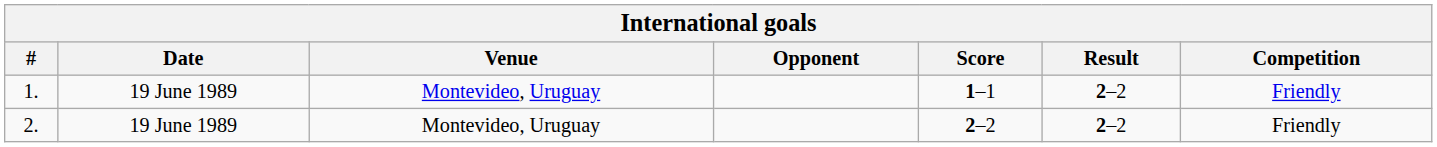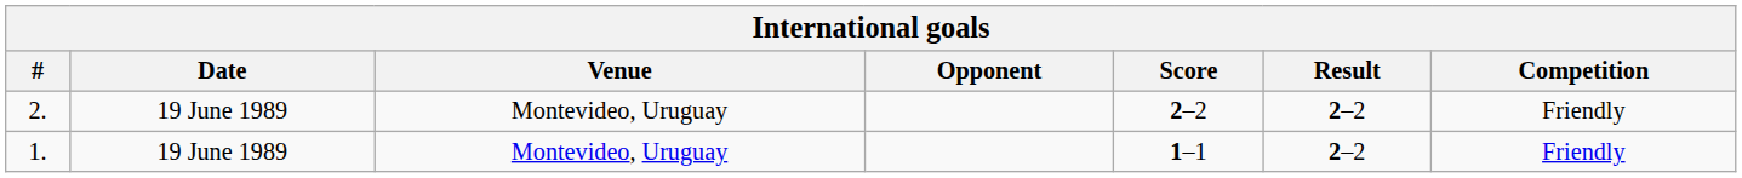rows swapped: 1. <-> 2.
